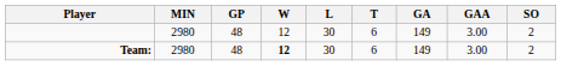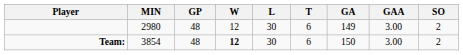Team: | MIN: 2980 -> 3854
Team: | GA: 149 -> 150
